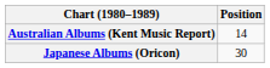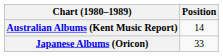Japanese Albums (Oricon) | Position: 30 -> 33
